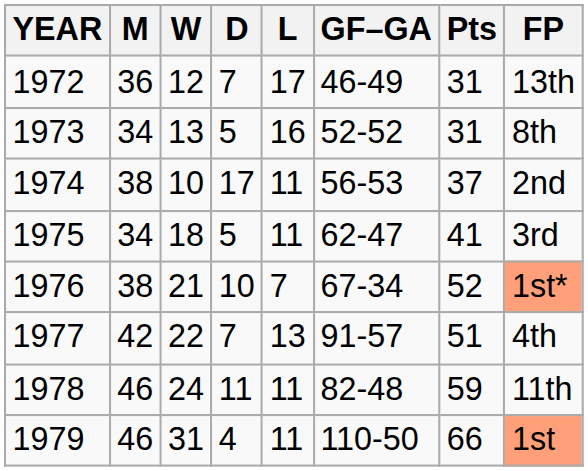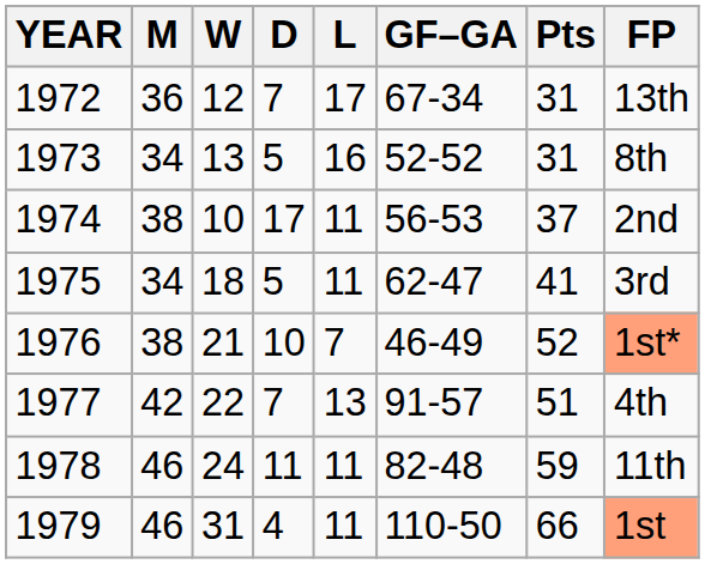1972 | GF–GA: 46-49 -> 67-34
1976 | GF–GA: 67-34 -> 46-49
